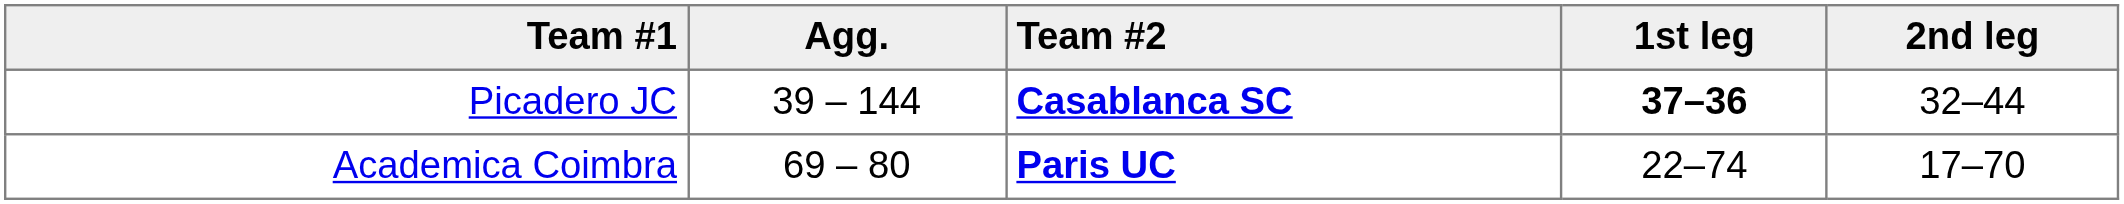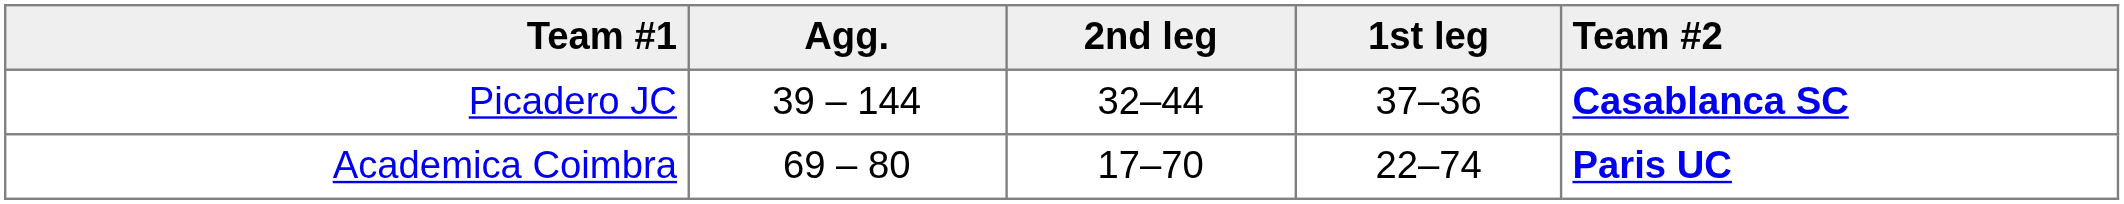columns swapped: Team #2 <-> 2nd leg
Picadero JC | 1st leg: bold -> normal
